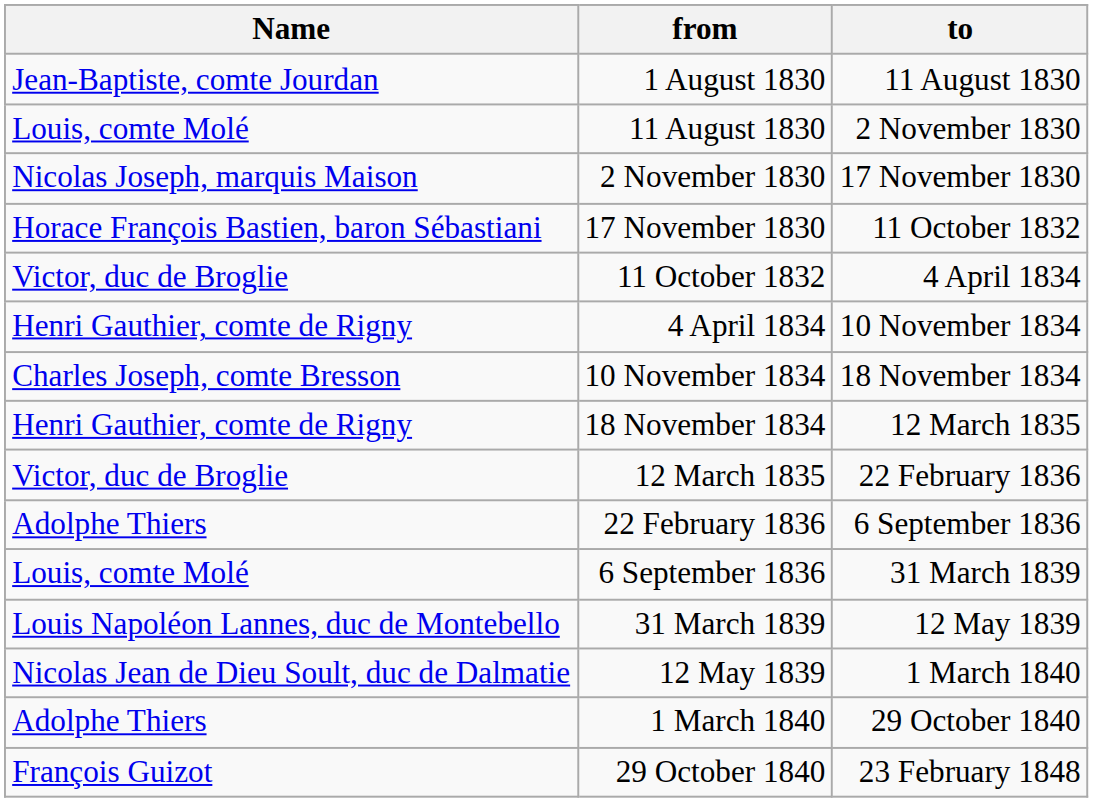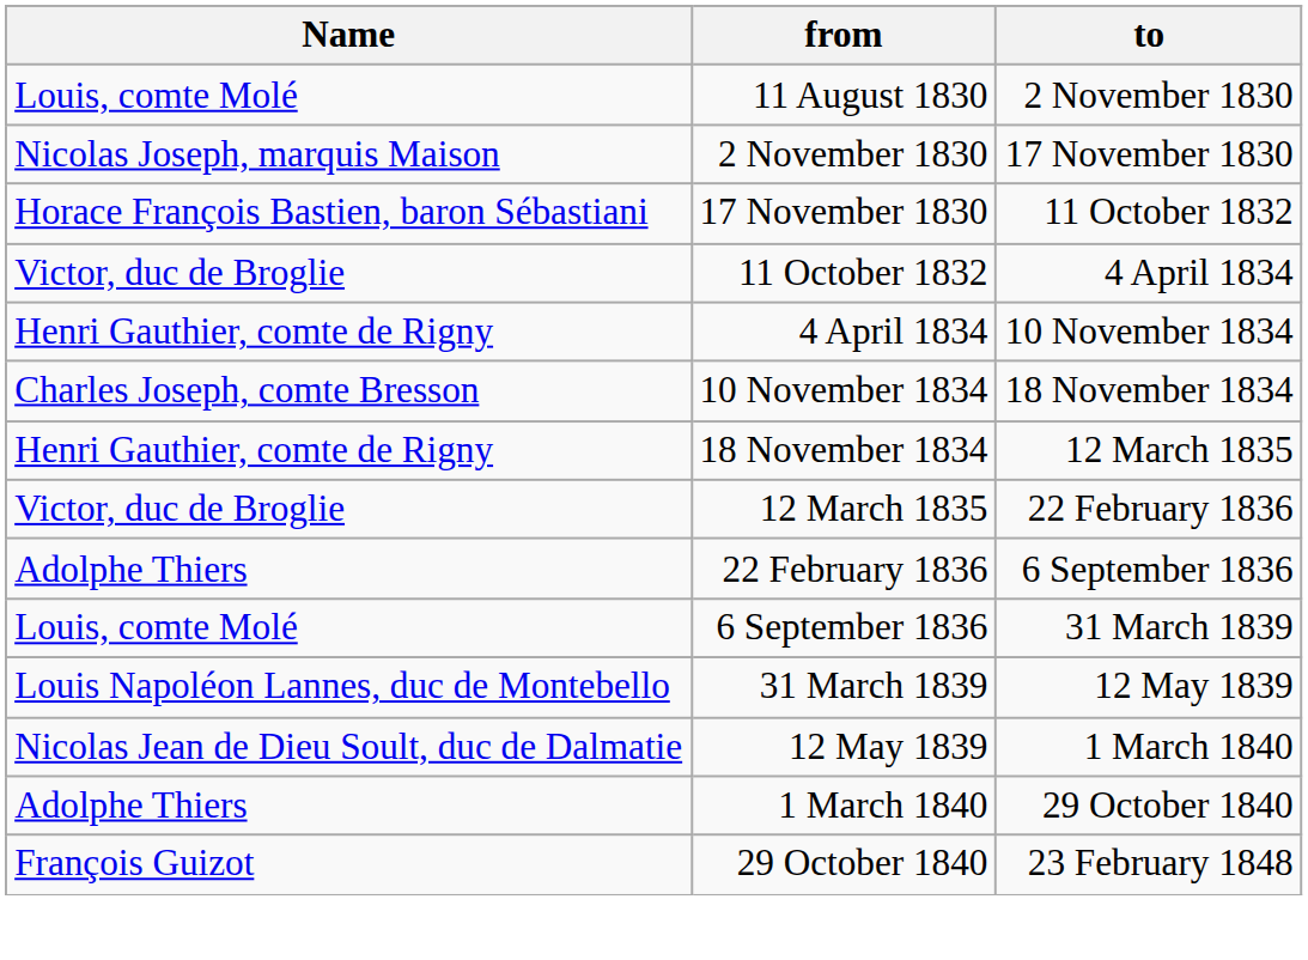- row: Jean-Baptiste, comte Jourdan | 1 August 1830 | 11 August 1830
